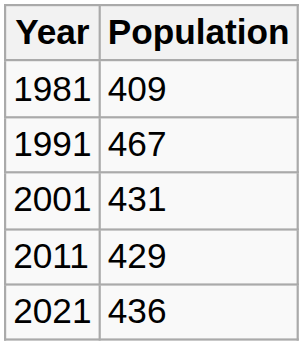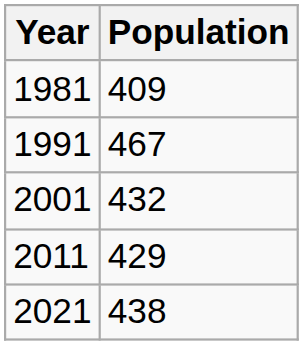2001 | Population: 431 -> 432
2021 | Population: 436 -> 438
